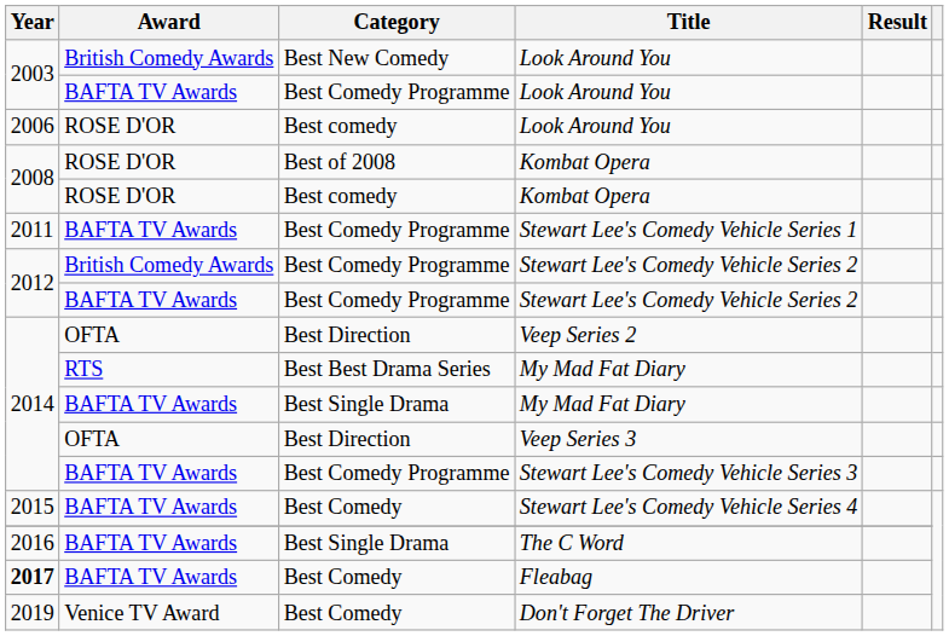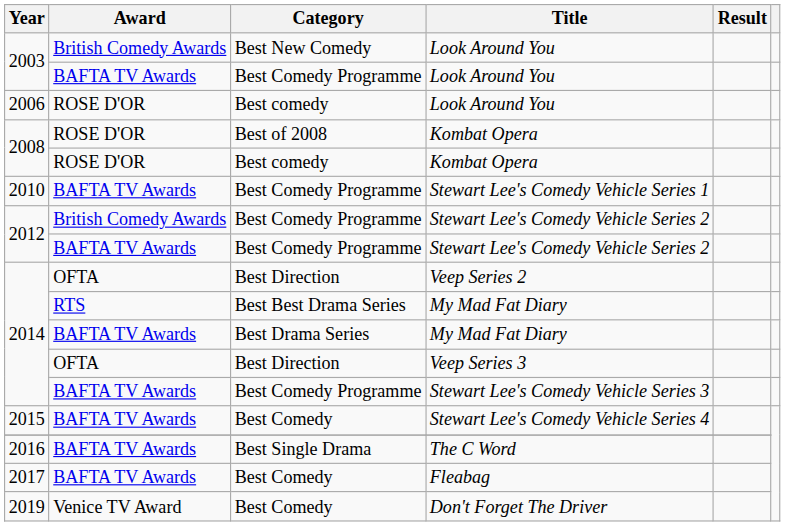Stewart Lee's Comedy Vehicle Series 1 | Year: 2011 -> 2010
BAFTA TV Awards / My Mad Fat Diary | Category: Best Single Drama -> Best Drama Series
Fleabag | Year: bold -> normal
